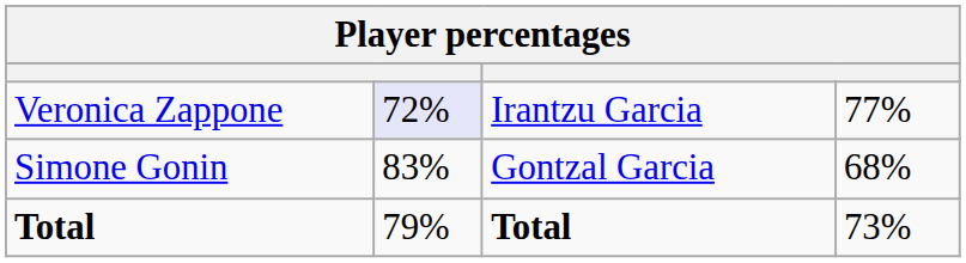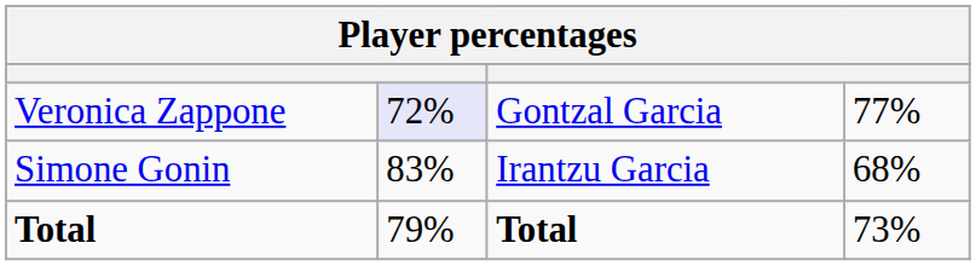Veronica Zappone | column 3: Irantzu Garcia -> Gontzal Garcia
Simone Gonin | column 3: Gontzal Garcia -> Irantzu Garcia
